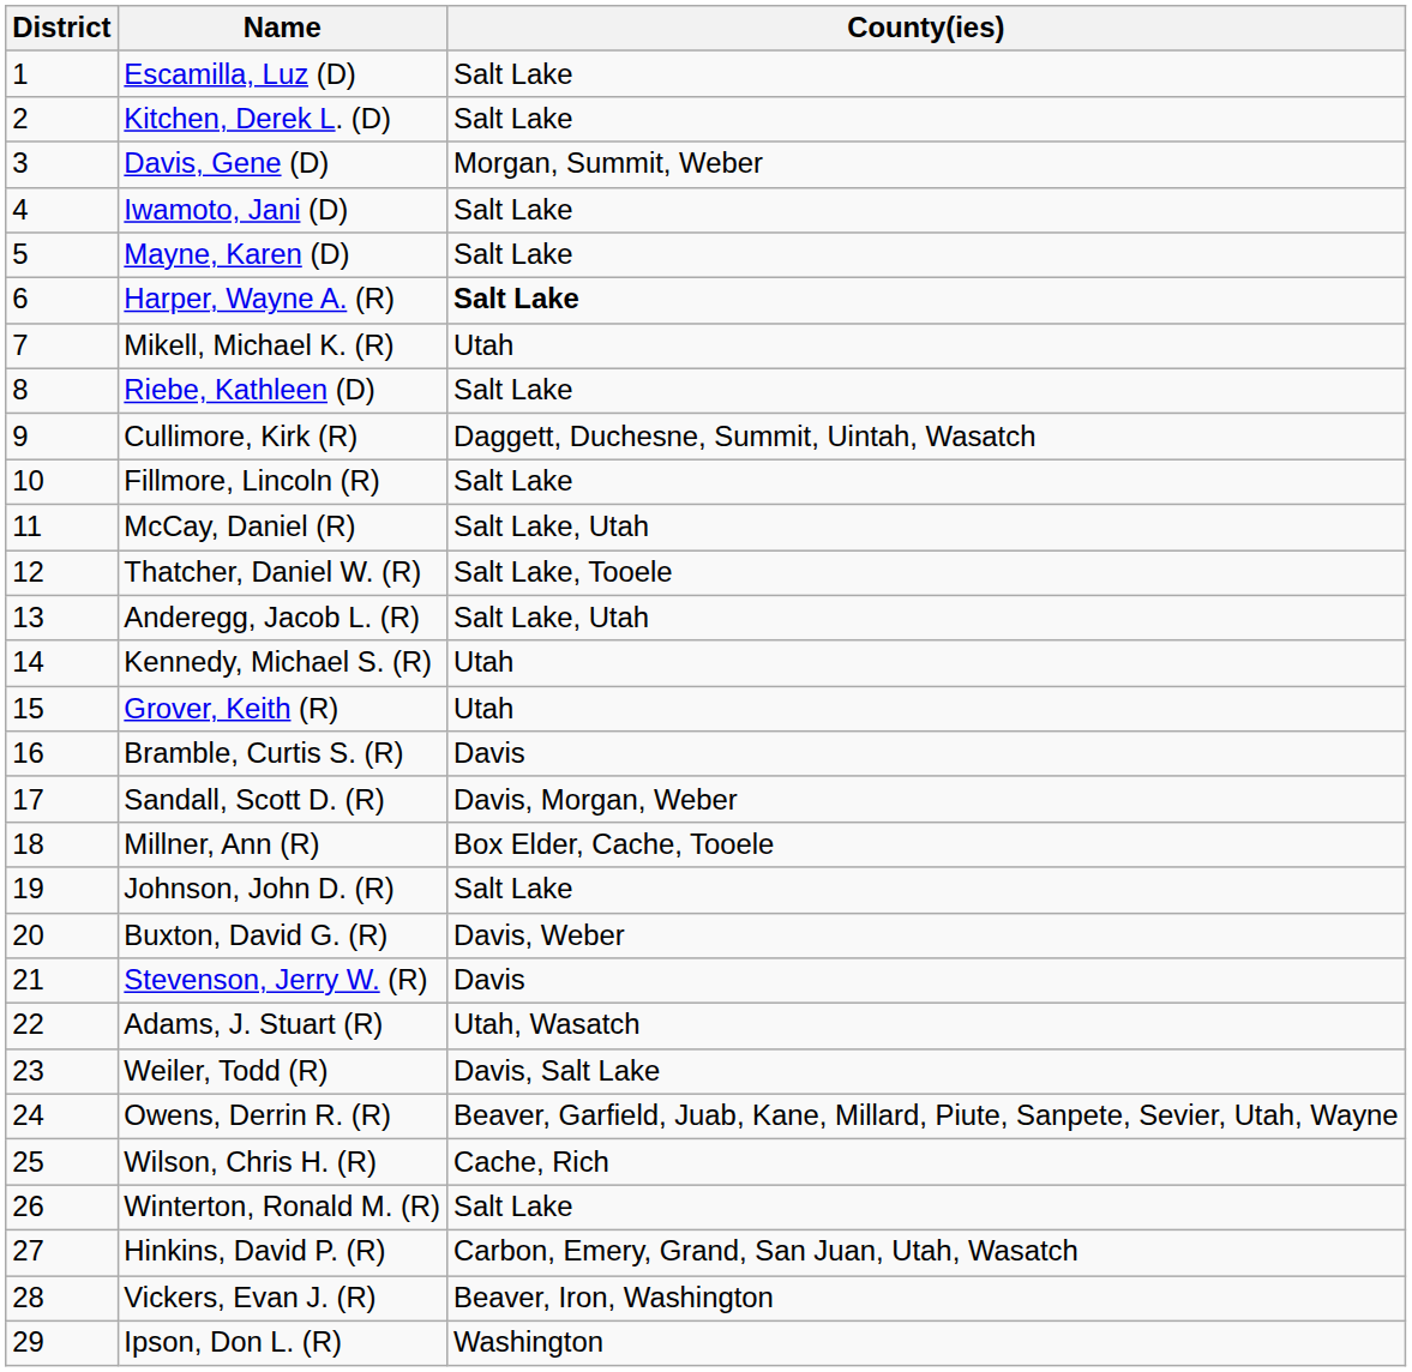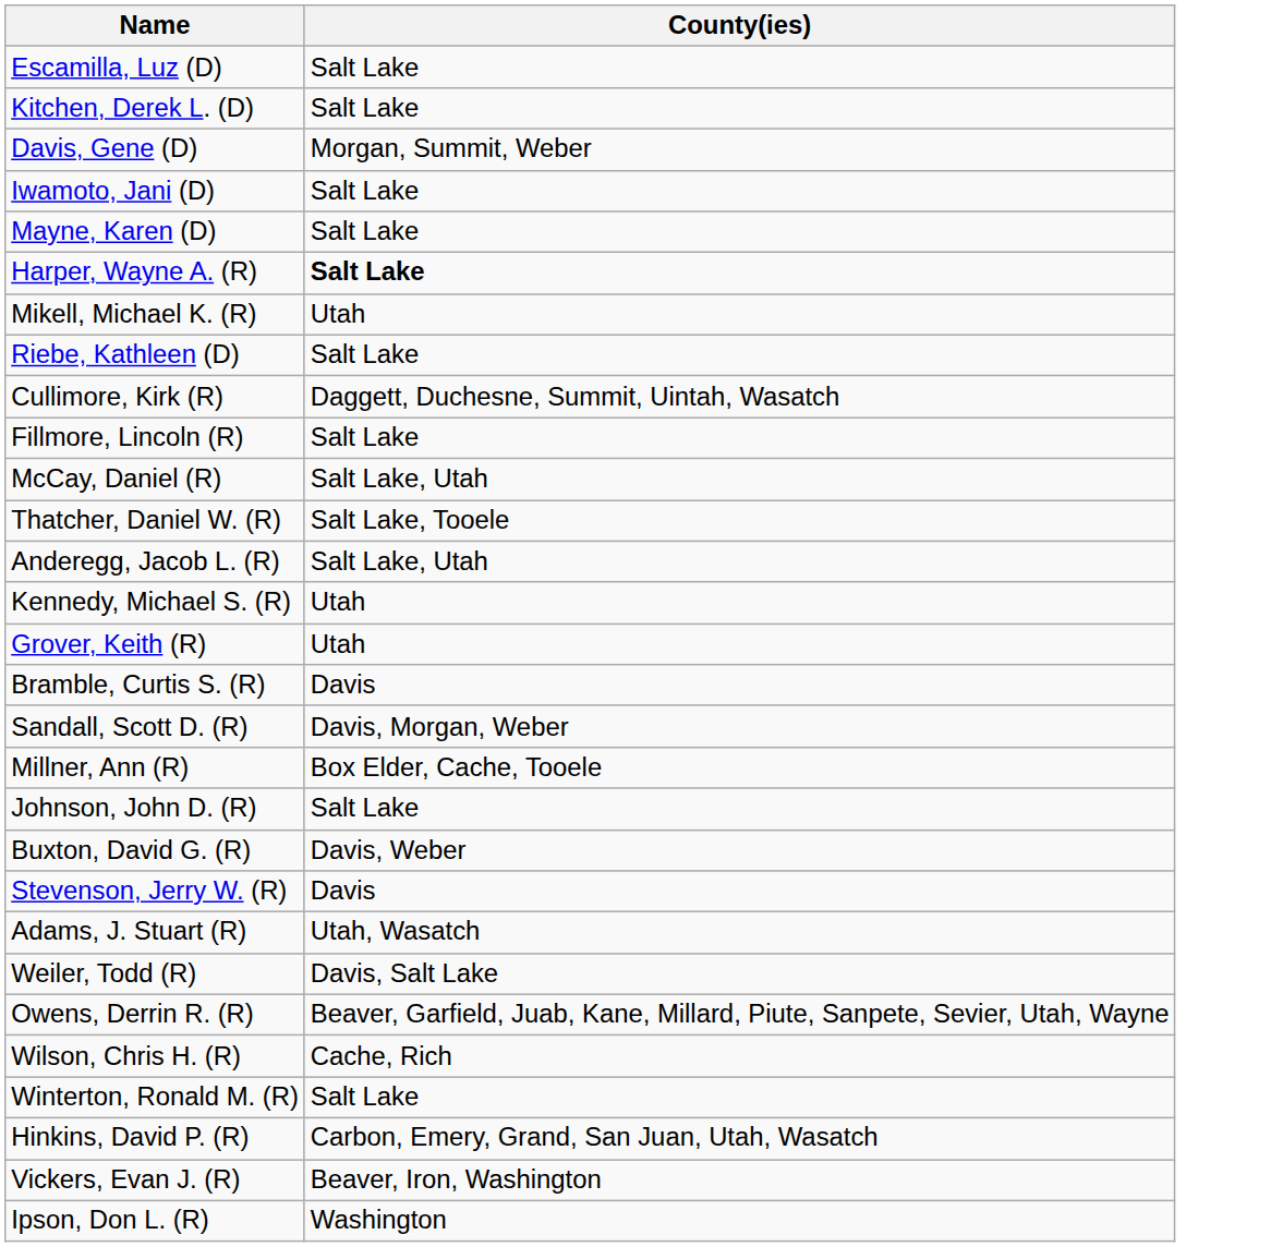- column: District | 1 | 2 | 3 | 4 | 5 | 6 | 7 | 8 | 9 | 10 | 11 | 12 | 13 | 14 | 15 | 16 | 17 | 18 | 19 | 20 | 21 | 22 | 23 | 24 | 25 | 26 | 27 | 28 | 29
